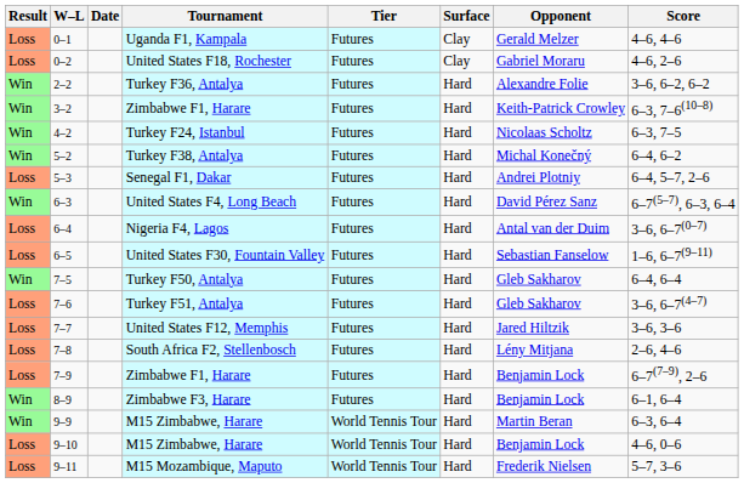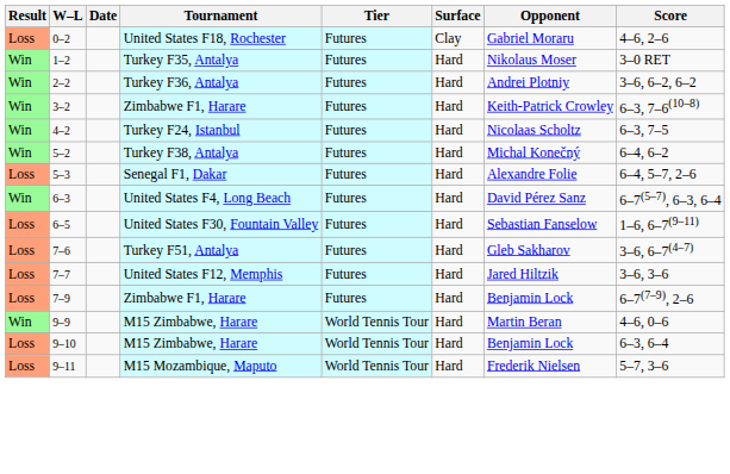- row: Loss | 0–1 | Uganda F1, Kampala | Futures | Clay | Gerald Melzer | 4–6, 4–6
+ row: Win | 1–2 | Turkey F35, Antalya | Futures | Hard | Nikolaus Moser | 3–0 RET
Turkey F36, Antalya | Opponent: Alexandre Folie -> Andrei Plotniy
Senegal F1, Dakar | Opponent: Andrei Plotniy -> Alexandre Folie
- row: Loss | 6–4 | Nigeria F4, Lagos | Futures | Hard | Antal van der Duim | 3–6, 6–7(0–7)
- row: Win | 7–5 | Turkey F50, Antalya | Futures | Hard | Gleb Sakharov | 6–4, 6–4
- row: Loss | 7–8 | South Africa F2, Stellenbosch | Futures | Hard | Lény Mitjana | 2–6, 4–6
- row: Win | 8–9 | Zimbabwe F3, Harare | Futures | Hard | Benjamin Lock | 6–1, 6–4
9–9 / M15 Zimbabwe, Harare | Score: 6–3, 6–4 -> 4–6, 0–6
9–10 / M15 Zimbabwe, Harare | Score: 4–6, 0–6 -> 6–3, 6–4
